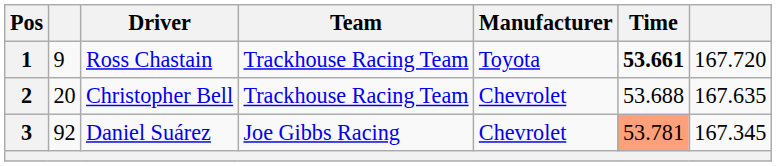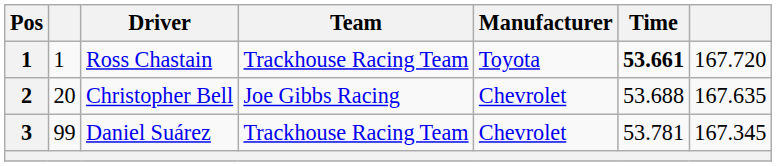Ross Chastain | column 2: 9 -> 1
Christopher Bell | Team: Trackhouse Racing Team -> Joe Gibbs Racing
Daniel Suárez | column 2: 92 -> 99
Daniel Suárez | Team: Joe Gibbs Racing -> Trackhouse Racing Team
Daniel Suárez | Time: lightsalmon background -> no background
